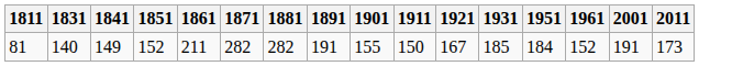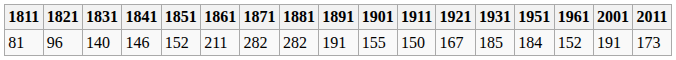+ column: 1821 | 96
81 | 1841: 149 -> 146
